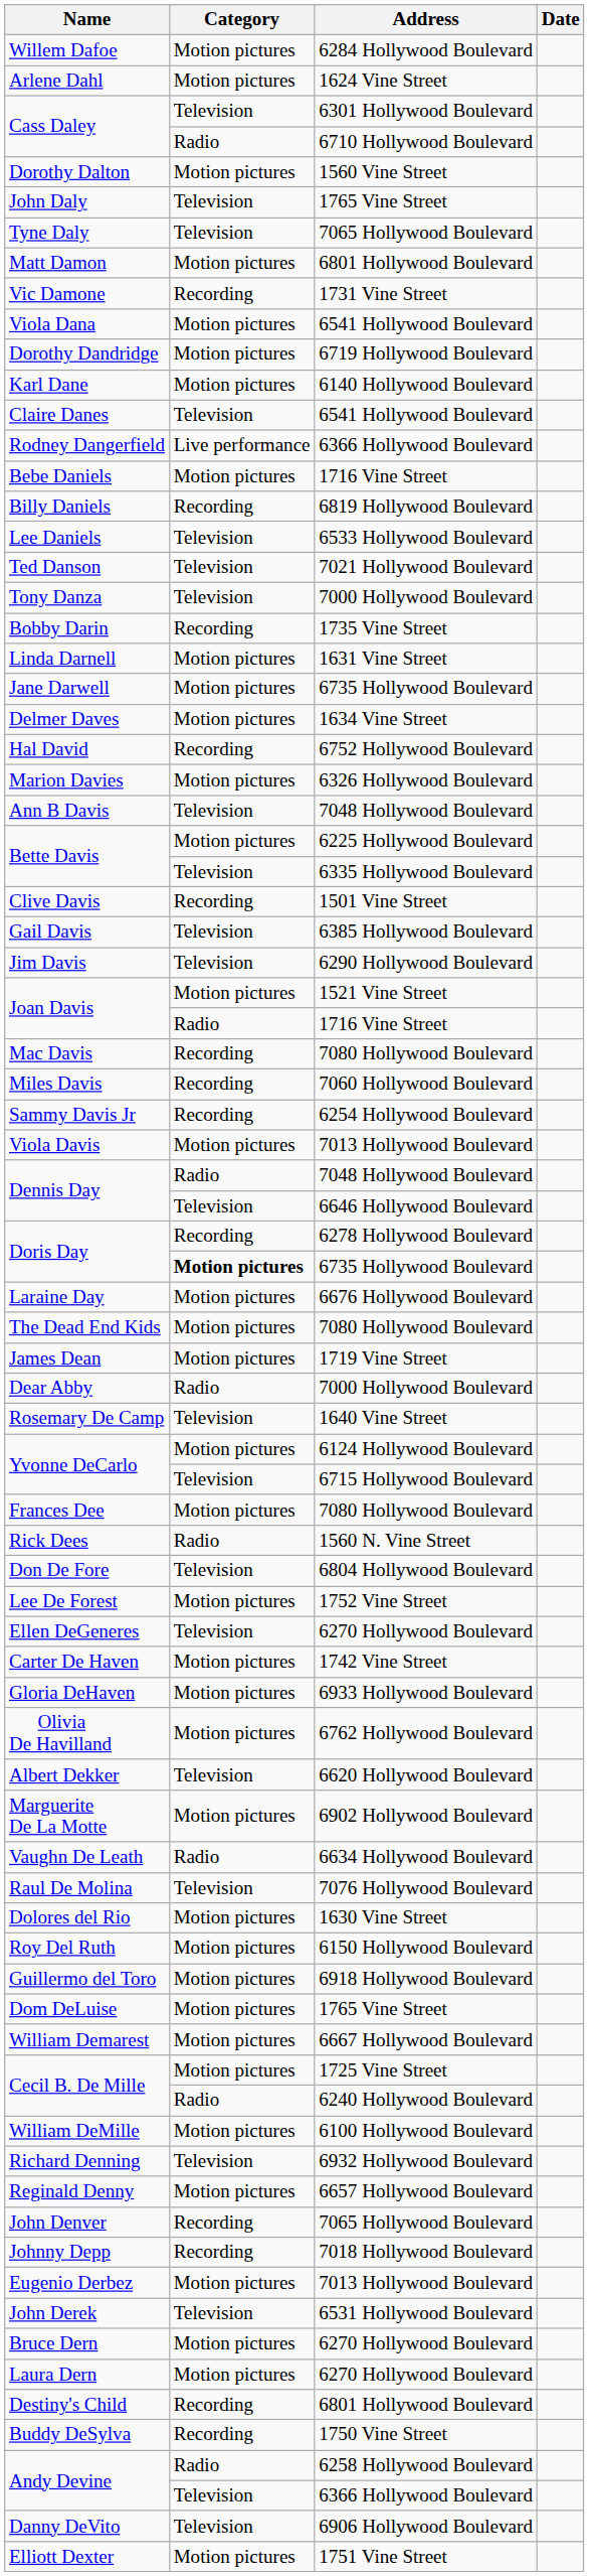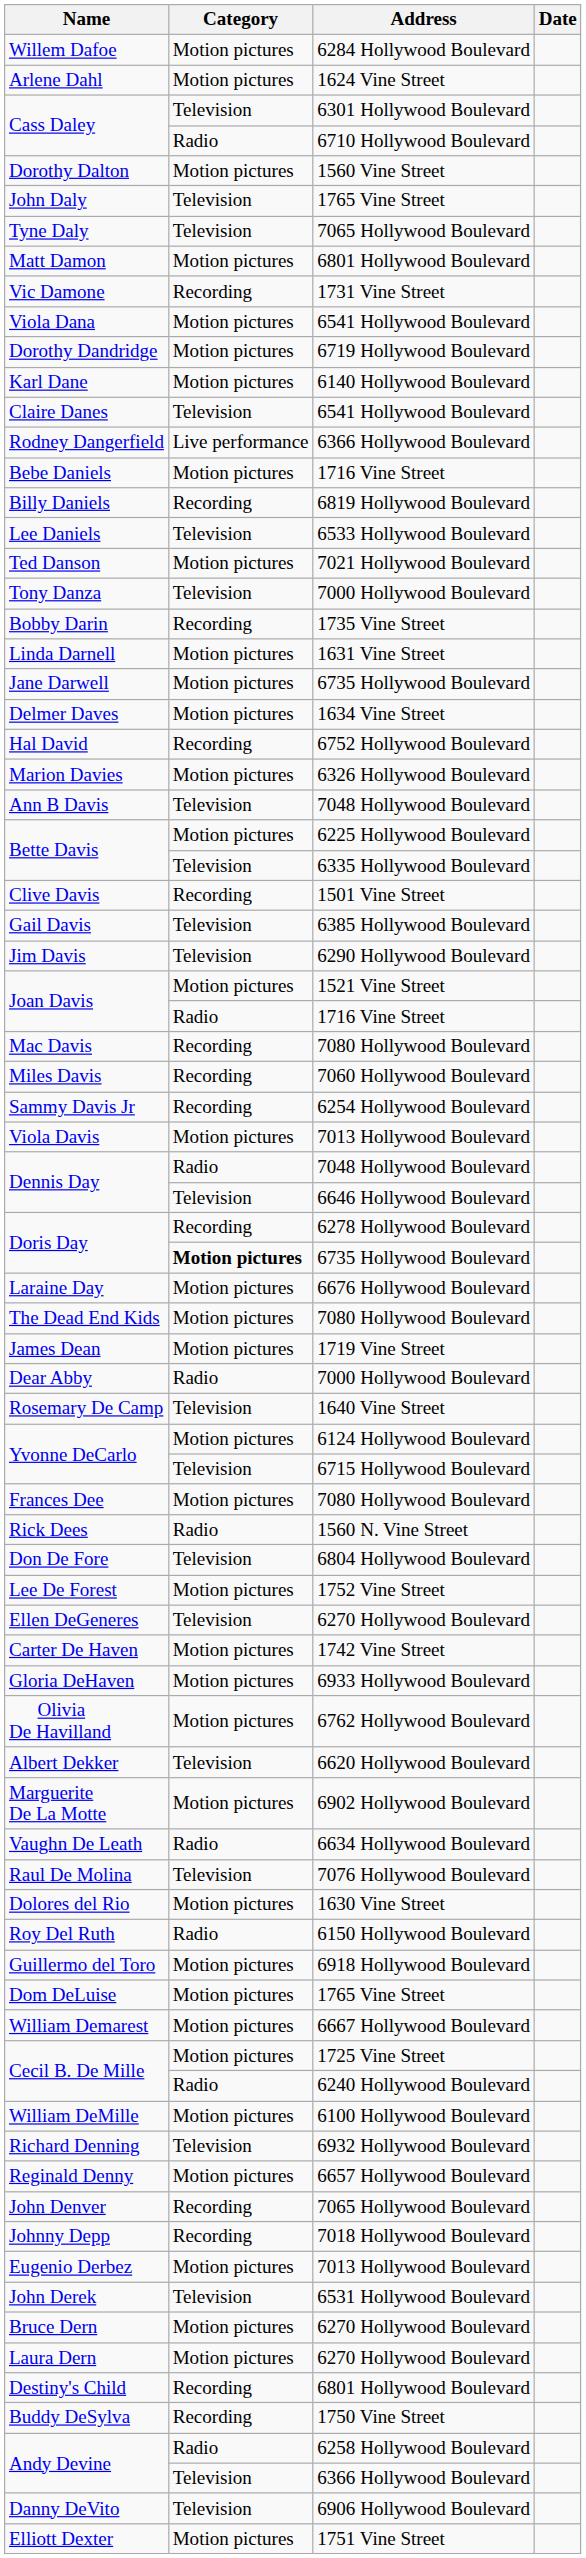Ted Danson | Category: Television -> Motion pictures
Roy Del Ruth | Category: Motion pictures -> Radio
